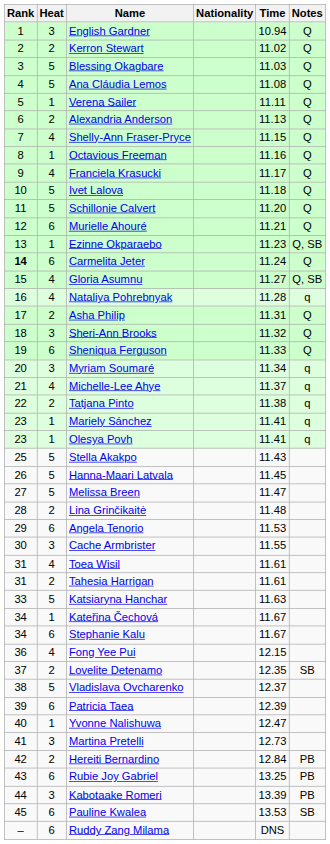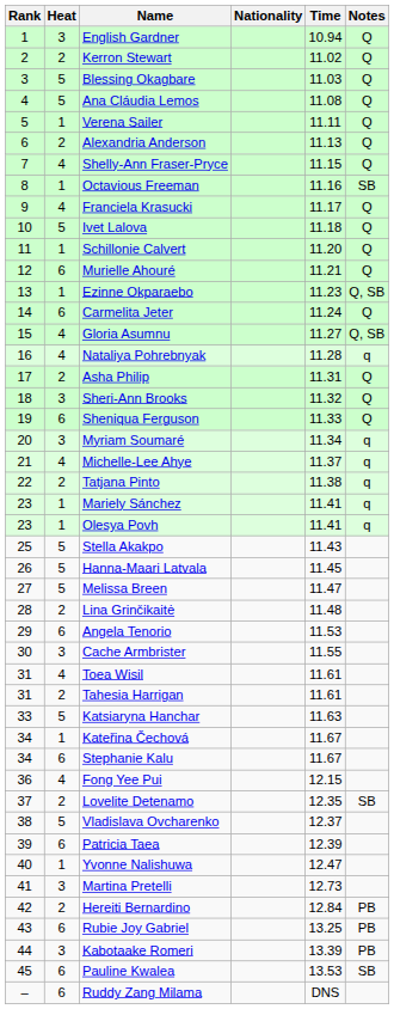Octavious Freeman | Notes: Q -> SB
Schillonie Calvert | Heat: 5 -> 1
Carmelita Jeter | Rank: bold -> normal
